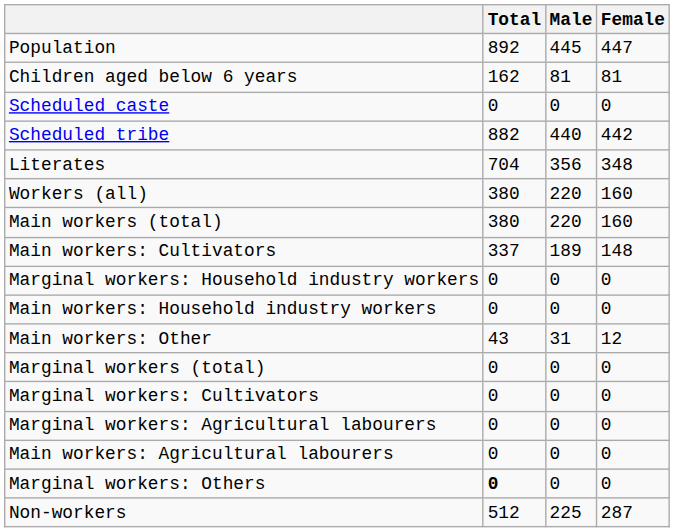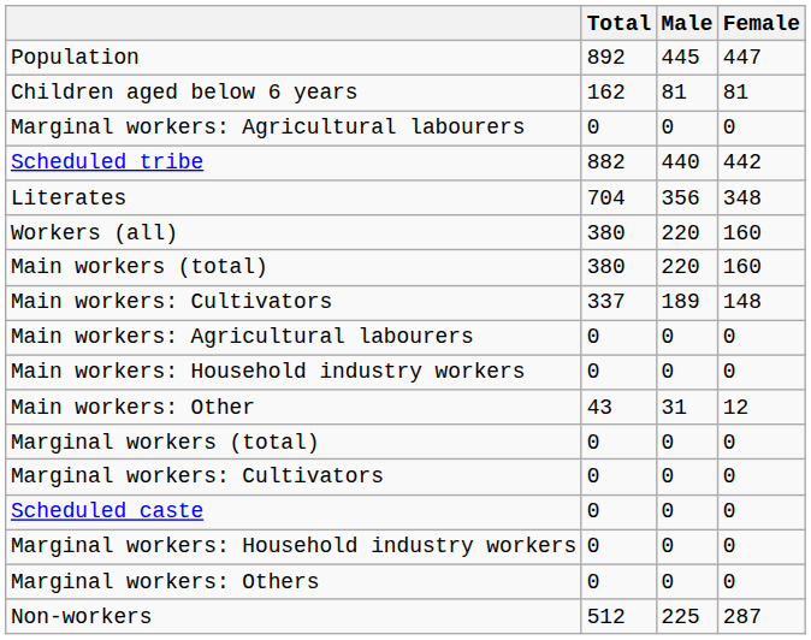rows swapped: Scheduled caste <-> Marginal workers: Agricultural labourers
rows swapped: Main workers: Agricultural labourers <-> Marginal workers: Household industry workers
Marginal workers: Others | Total: bold -> normal
